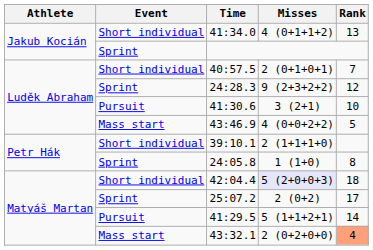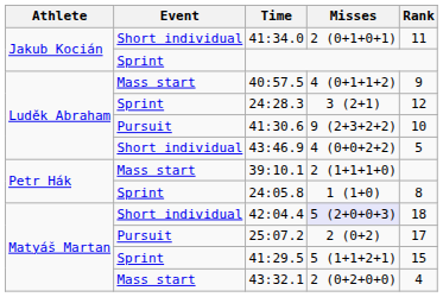41:34.0 | Misses: 4 (0+1+1+2) -> 2 (0+1+0+1)
41:34.0 | Rank: 13 -> 11
40:57.5 | Event: Short individual -> Mass start
40:57.5 | Misses: 2 (0+1+0+1) -> 4 (0+1+1+2)
40:57.5 | Rank: 7 -> 9
24:28.3 | Misses: 9 (2+3+2+2) -> 3 (2+1)
41:30.6 | Misses: 3 (2+1) -> 9 (2+3+2+2)
43:46.9 | Event: Mass start -> Short individual
39:10.1 | Event: Short individual -> Mass start
25:07.2 | Event: Sprint -> Pursuit
41:29.5 | Event: Pursuit -> Sprint
41:29.5 | Rank: 14 -> 15
43:32.1 | Rank: lightsalmon background -> no background
